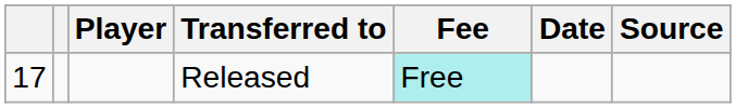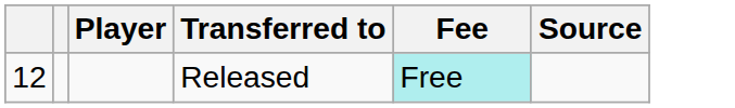- column: Date
Released | column 1: 17 -> 12
